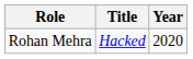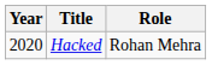columns swapped: Year <-> Role
